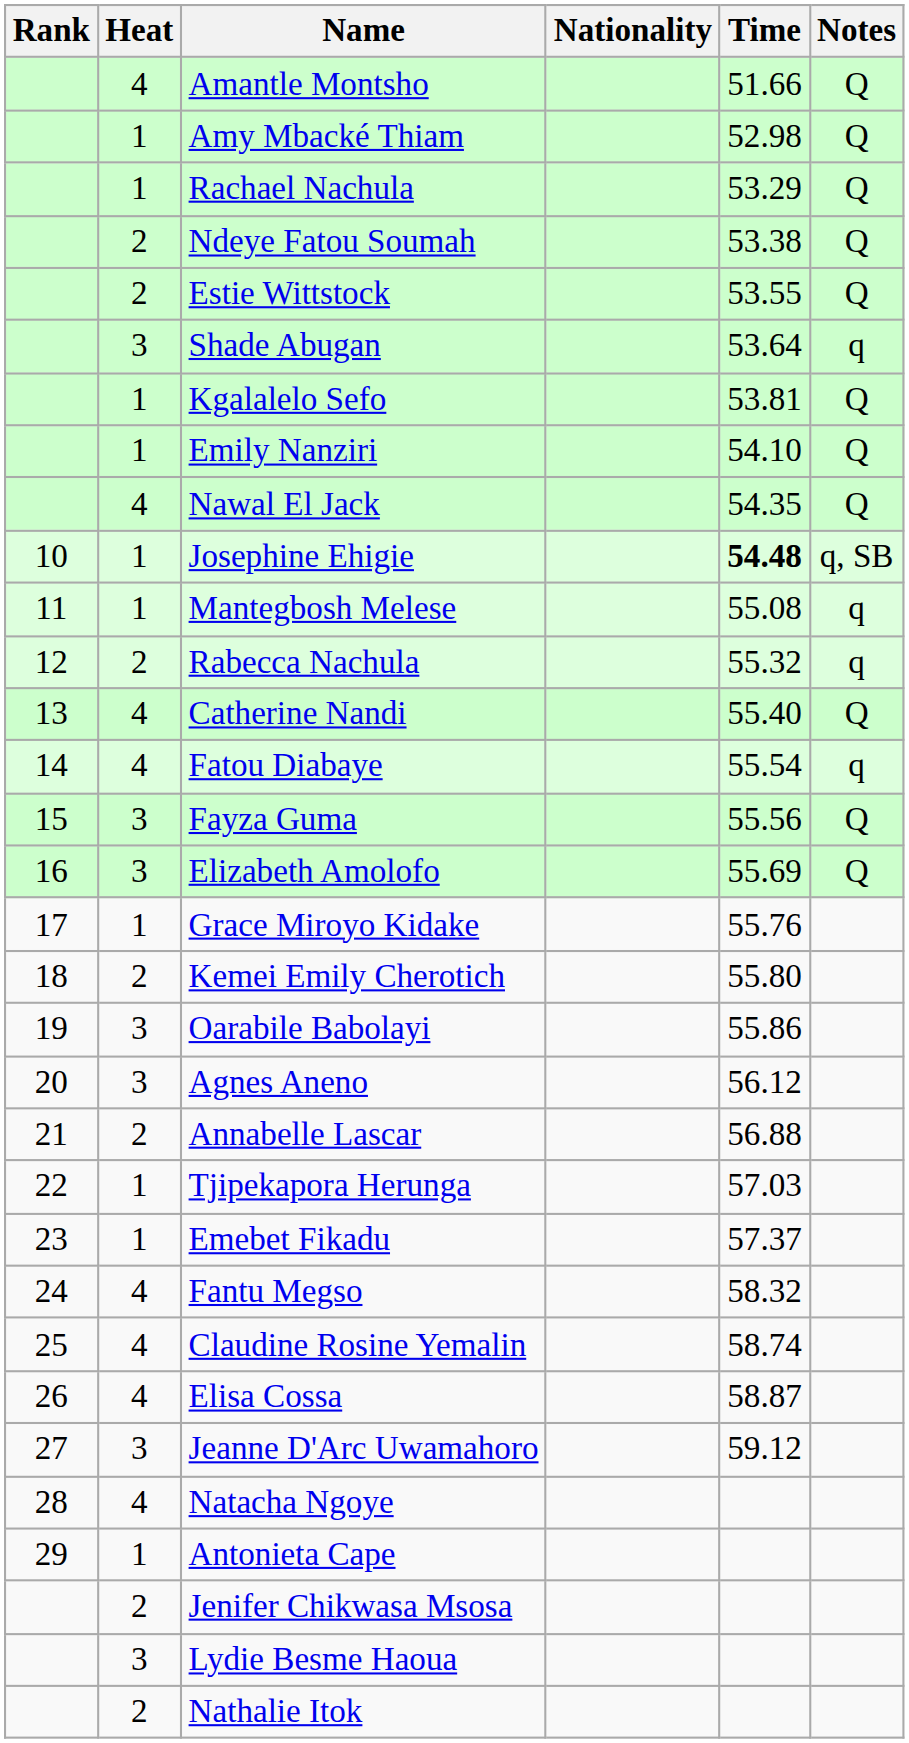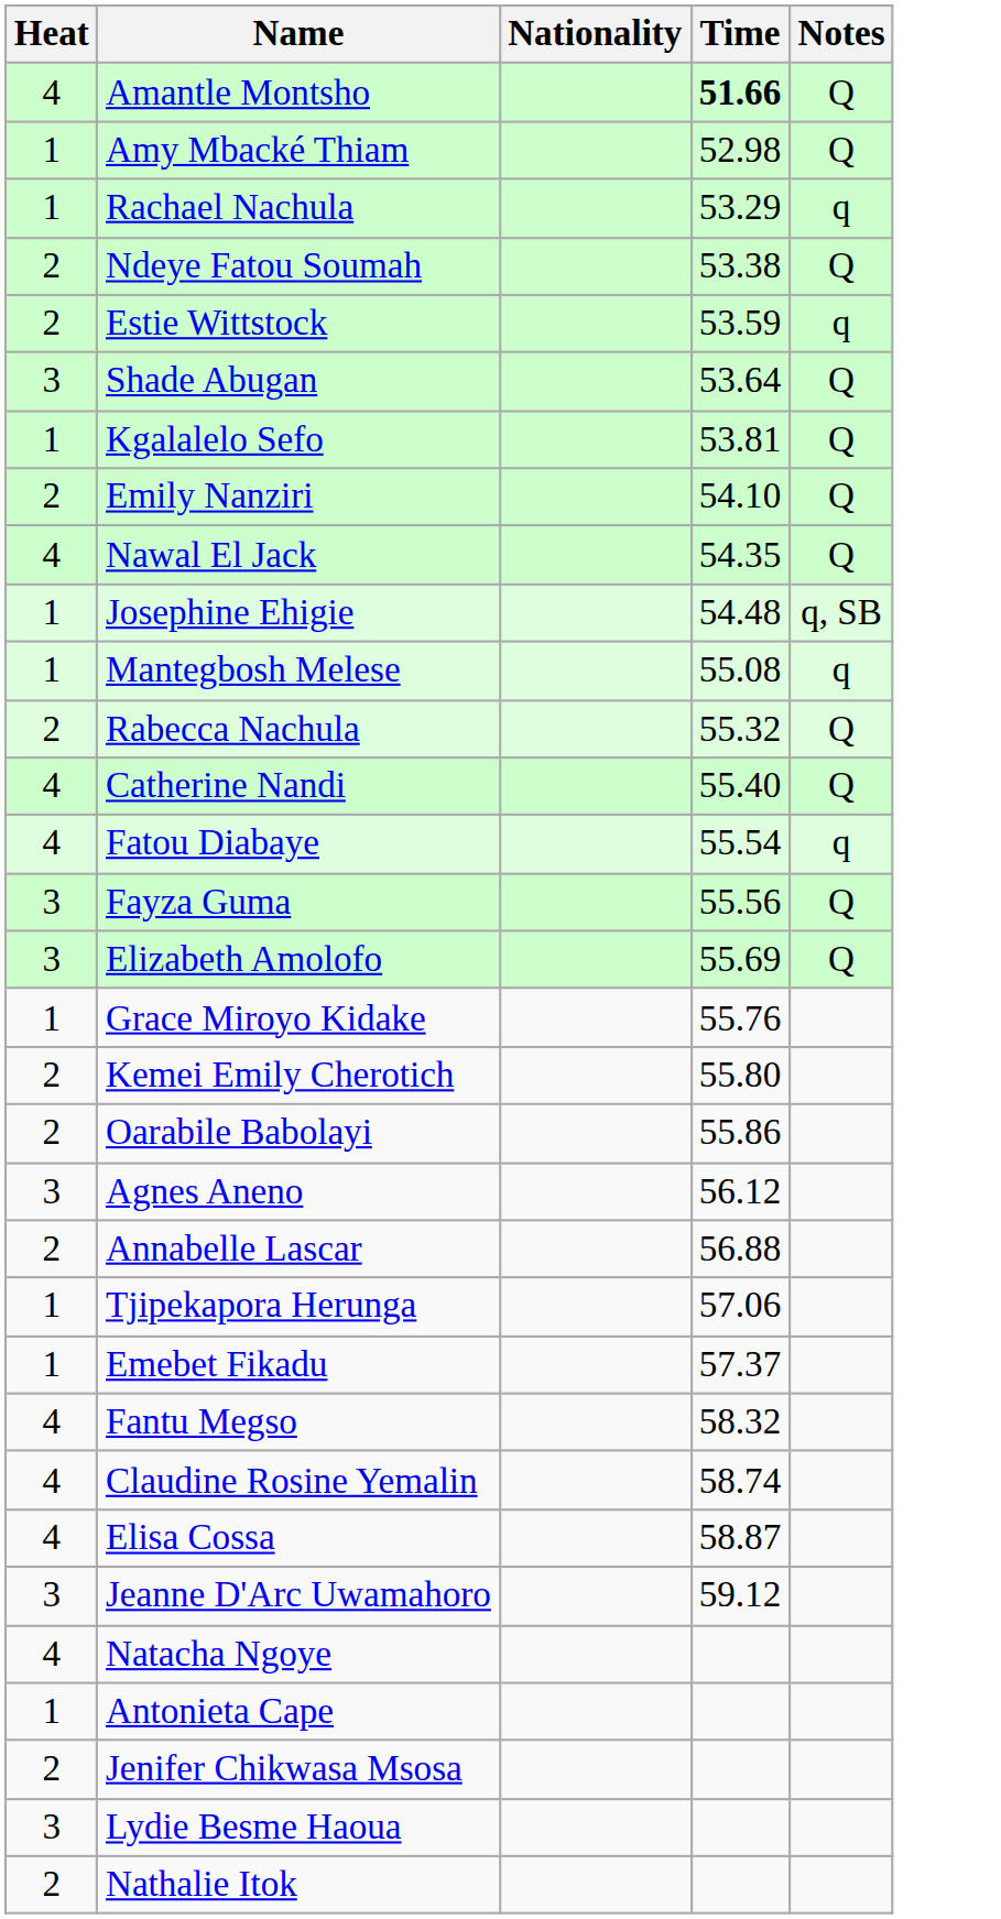- column: Rank | 10 | 11 | 12 | 13 | 14 | 15 | 16 | 17 | 18 | 19 | 20 | 21 | 22 | 23 | 24 | 25 | 26 | 27 | 28 | 29
Amantle Montsho | Time: normal -> bold
Rachael Nachula | Notes: Q -> q
Estie Wittstock | Time: 53.55 -> 53.59
Estie Wittstock | Notes: Q -> q
Shade Abugan | Notes: q -> Q
Emily Nanziri | Heat: 1 -> 2
Josephine Ehigie | Time: bold -> normal
Rabecca Nachula | Notes: q -> Q
Oarabile Babolayi | Heat: 3 -> 2
Tjipekapora Herunga | Time: 57.03 -> 57.06
